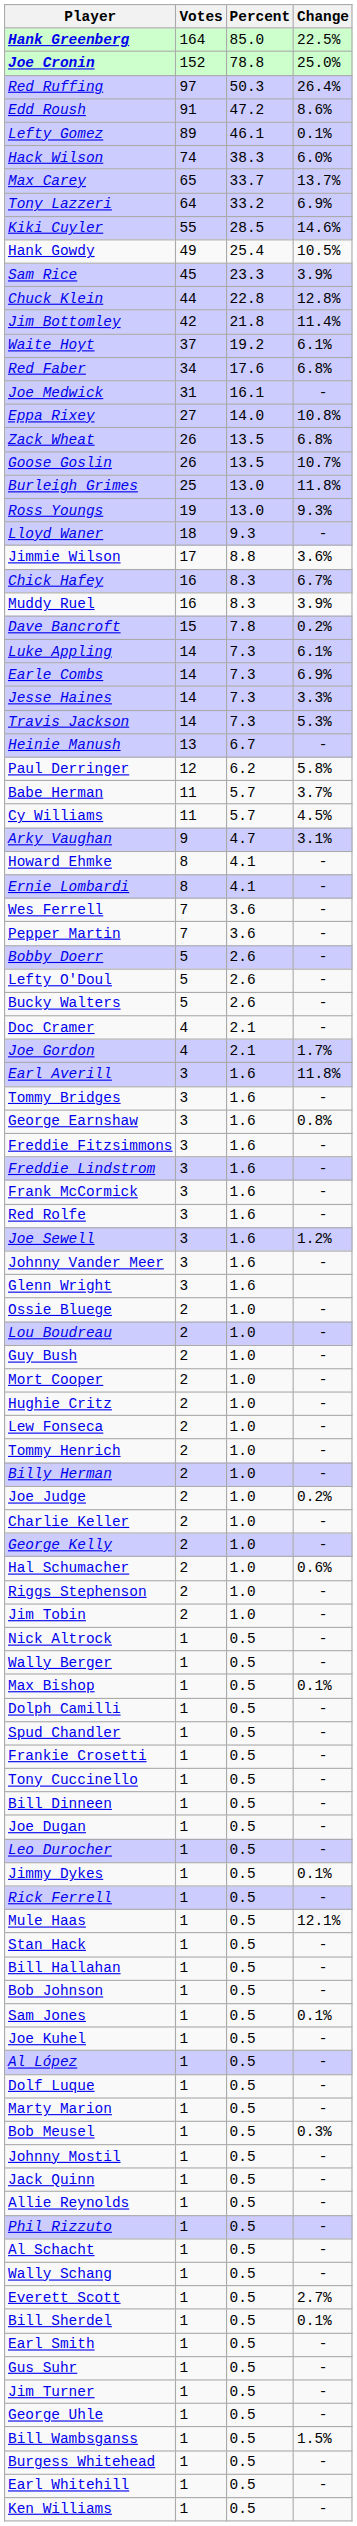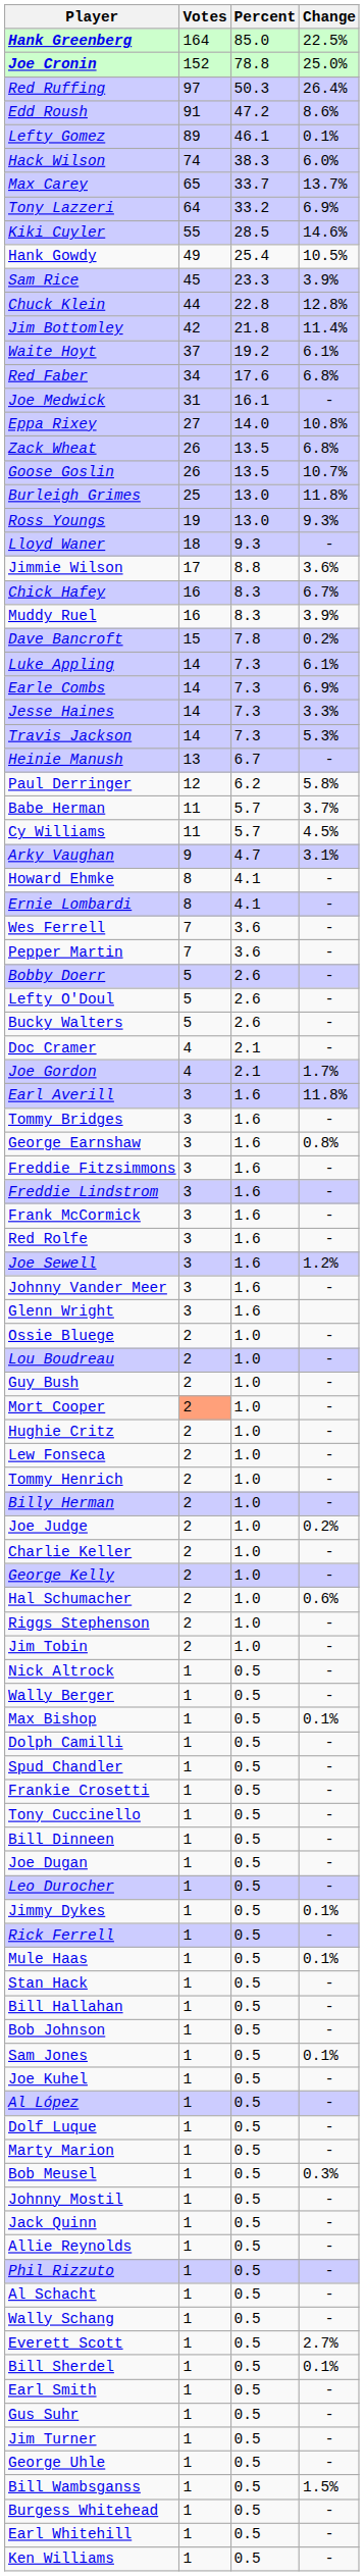Mort Cooper | Votes: no background -> lightsalmon background
Mule Haas | Change: 12.1% -> 0.1%
